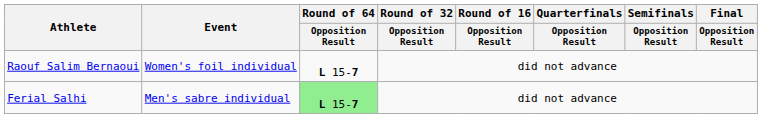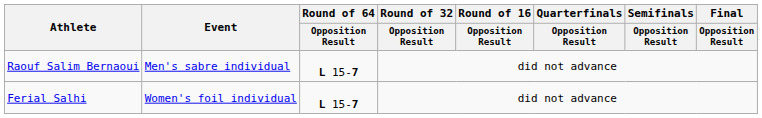Raouf Salim Bernaoui | Event: Women's foil individual -> Men's sabre individual
Ferial Salhi | Event: Men's sabre individual -> Women's foil individual
Ferial Salhi | Round of 64 / Opposition Result: lightgreen background -> no background
